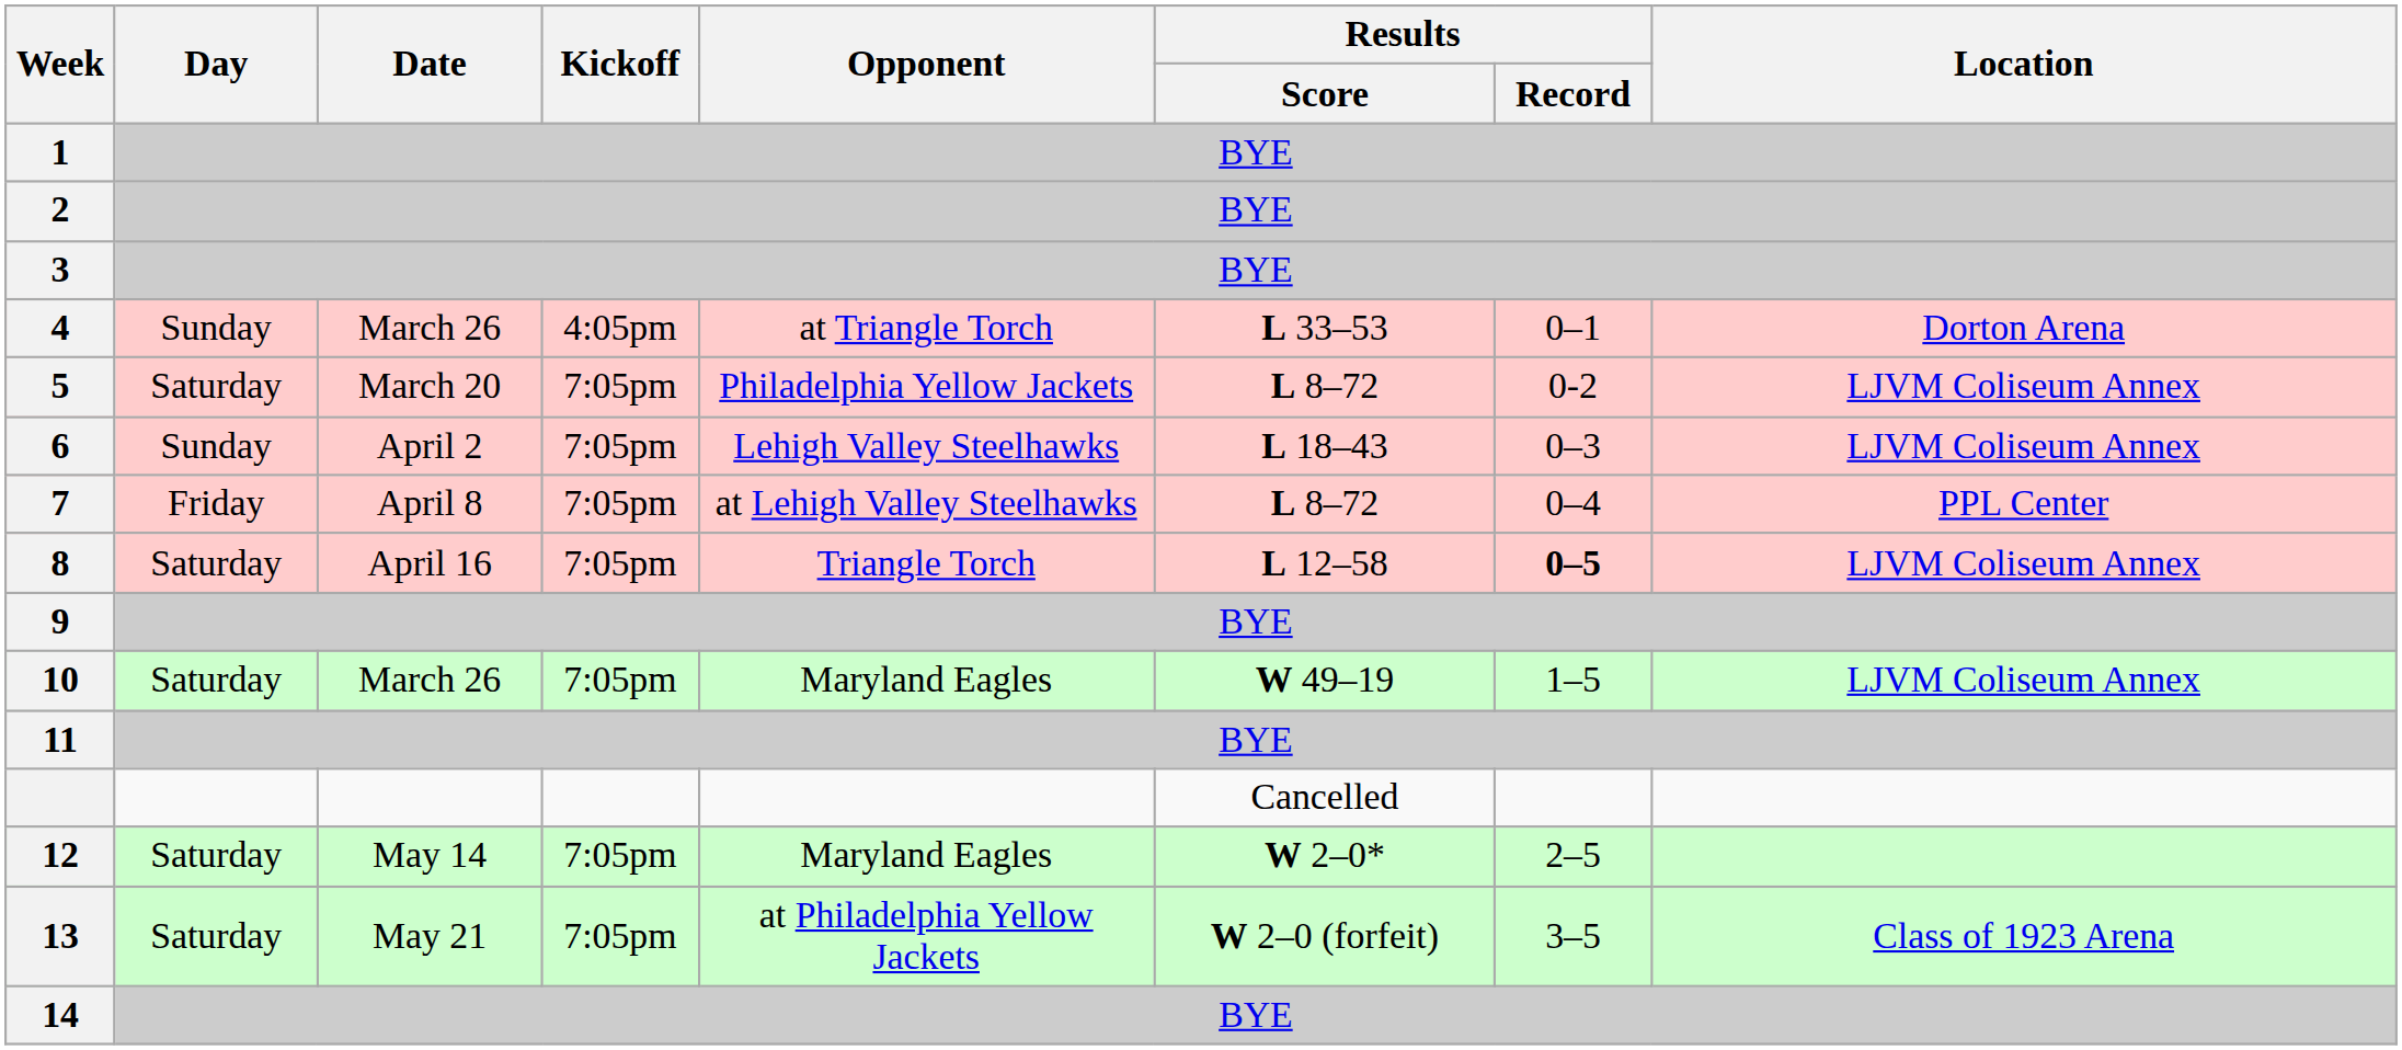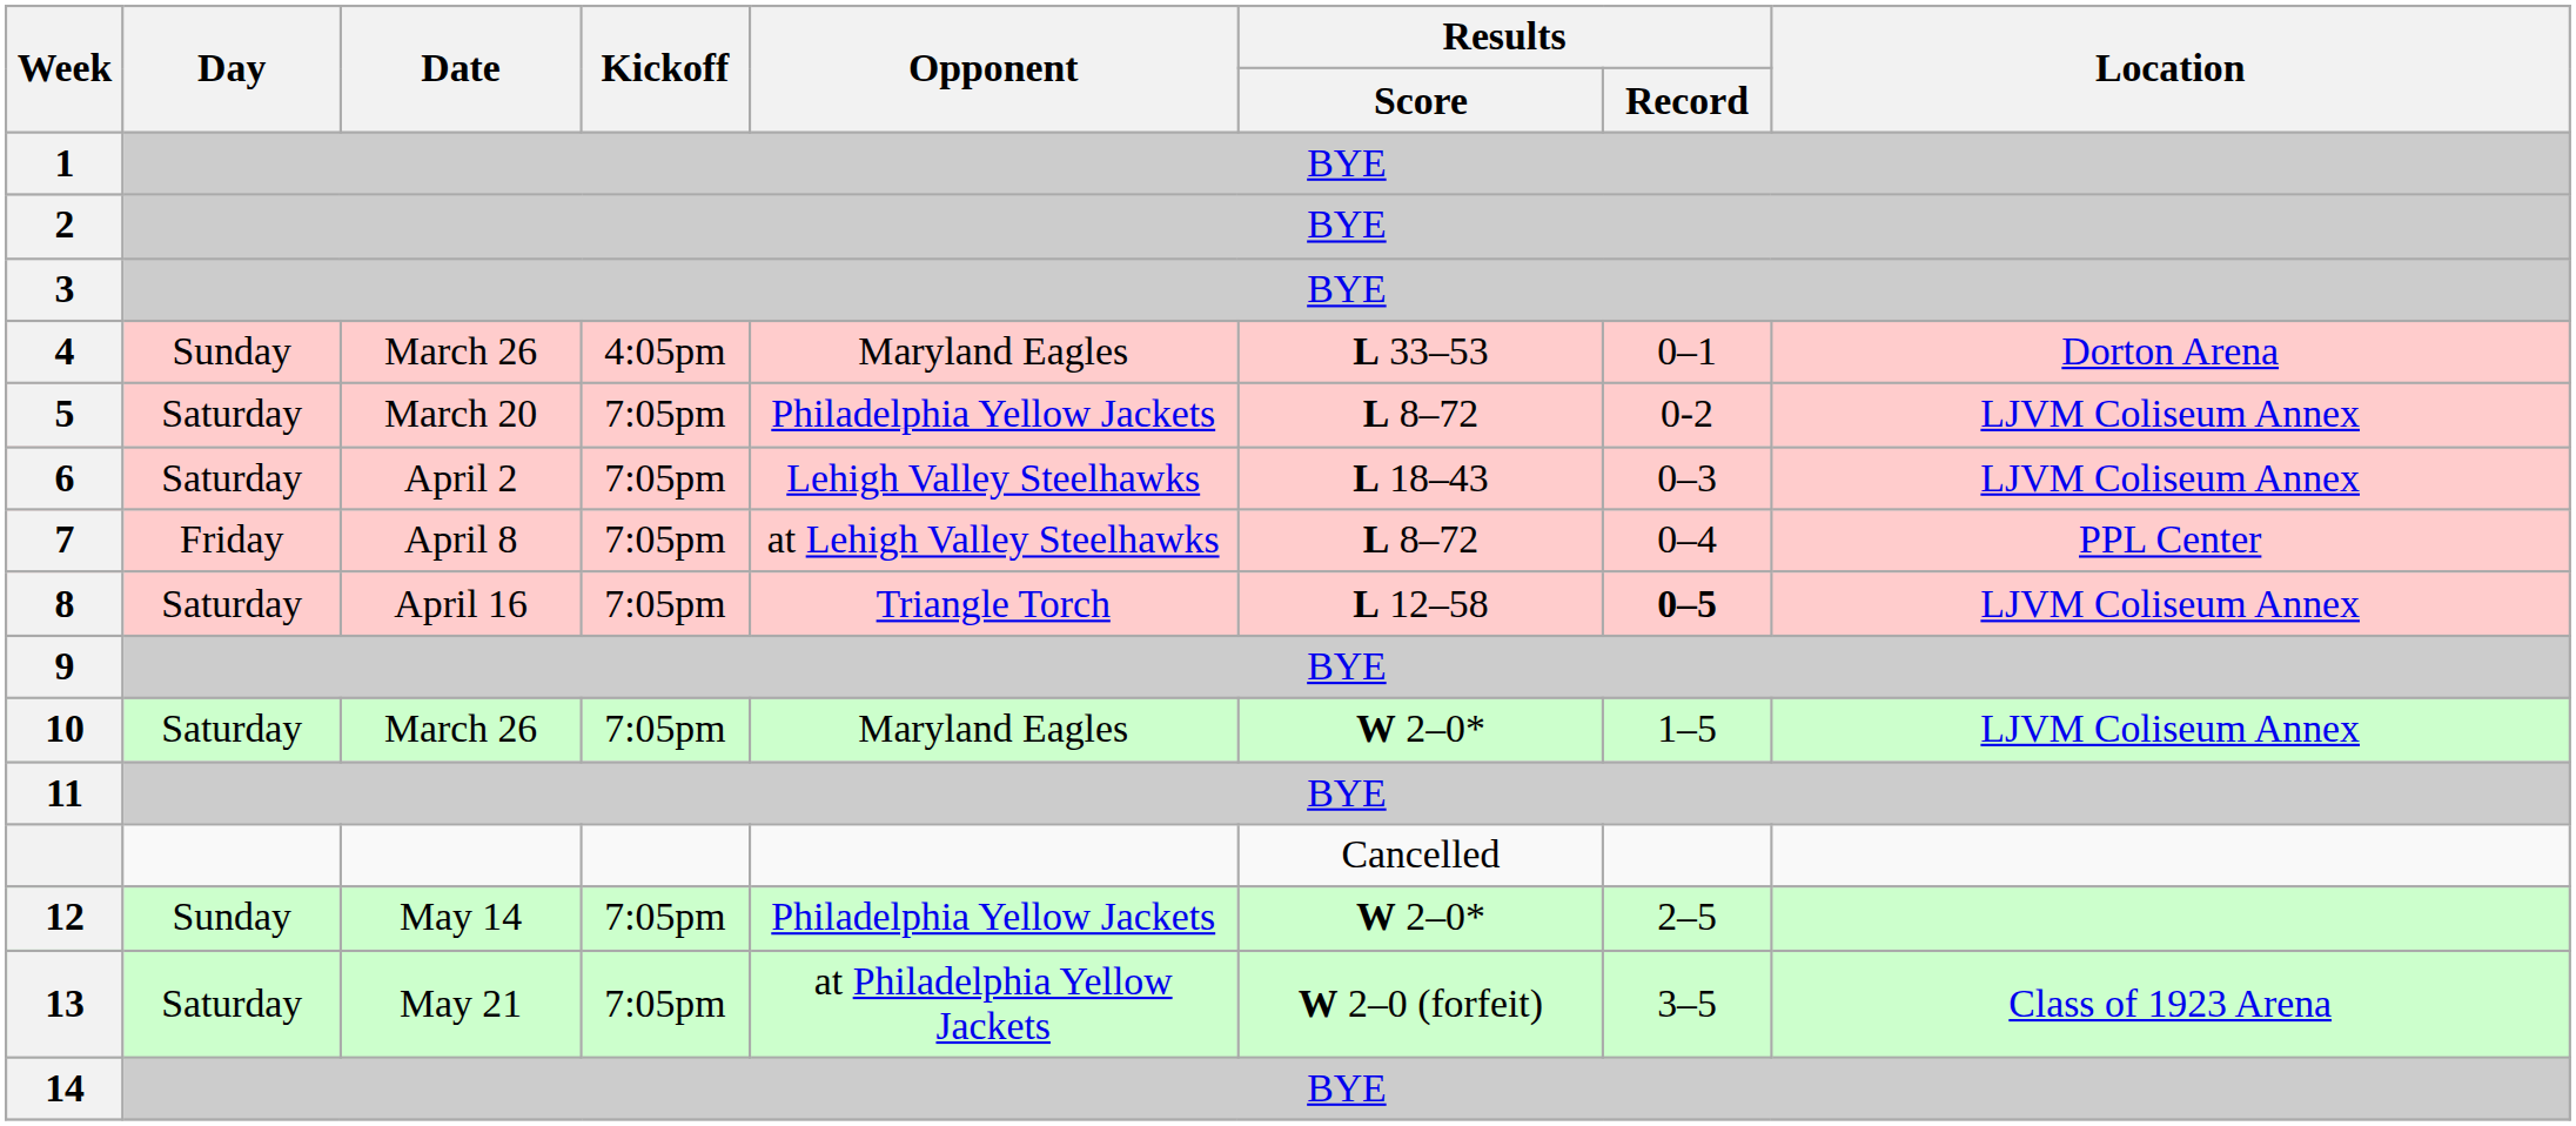4 | Opponent: at Triangle Torch -> Maryland Eagles
6 | Day: Sunday -> Saturday
10 | Results / Score: W 49–19 -> W 2–0*
12 | Day: Saturday -> Sunday
12 | Opponent: Maryland Eagles -> Philadelphia Yellow Jackets
